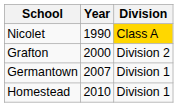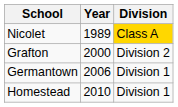Nicolet | Year: 1990 -> 1989
Germantown | Year: 2007 -> 2006
